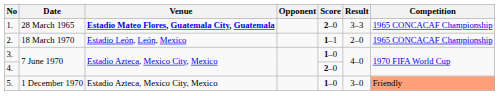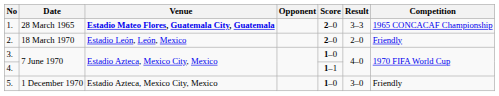2. | Score: 1–1 -> 2–0
2. | Competition: 1965 CONCACAF Championship -> Friendly
4. | Score: 2–0 -> 1–1
5. | Competition: lightsalmon background -> no background
